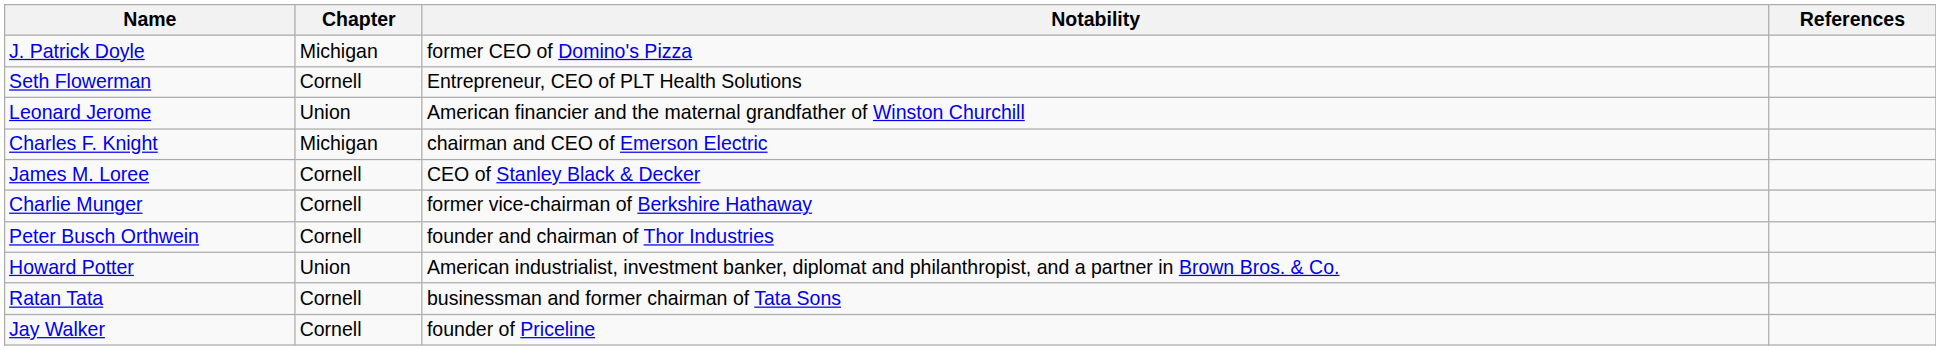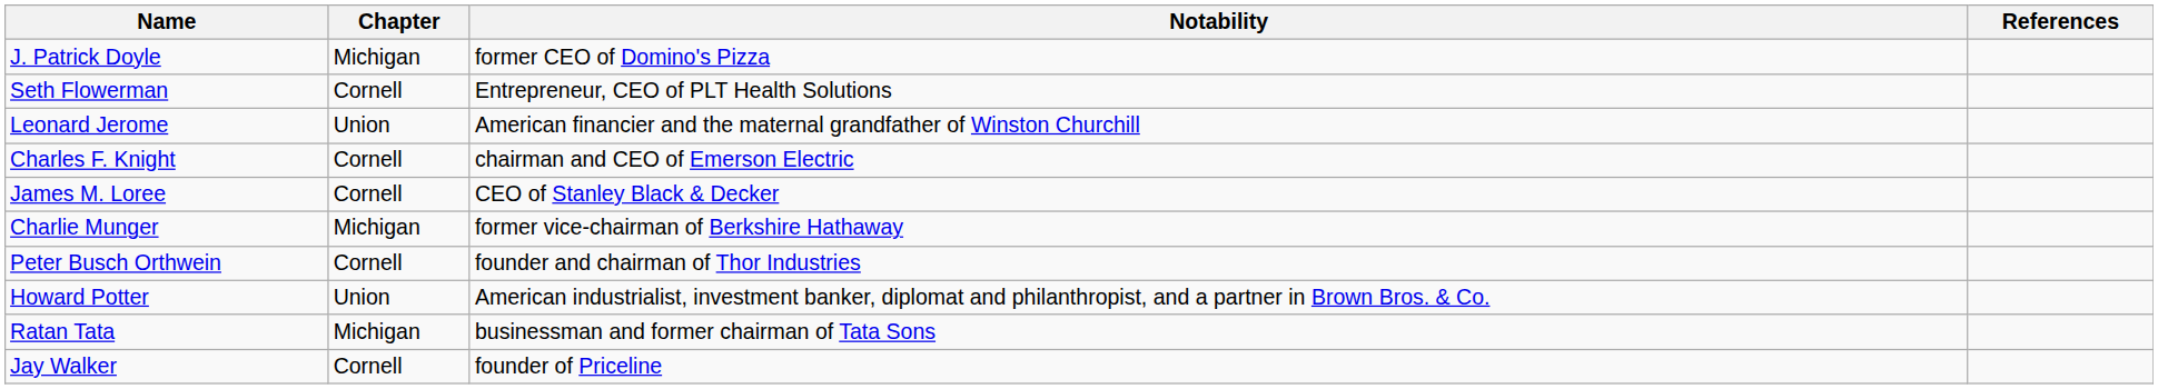Charles F. Knight | Chapter: Michigan -> Cornell
Charlie Munger | Chapter: Cornell -> Michigan
Ratan Tata | Chapter: Cornell -> Michigan
